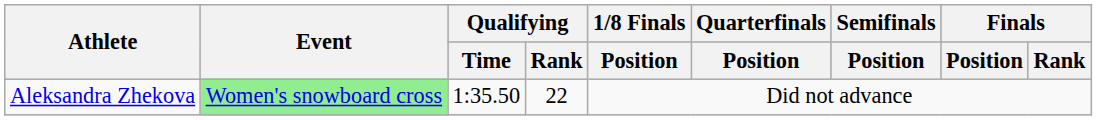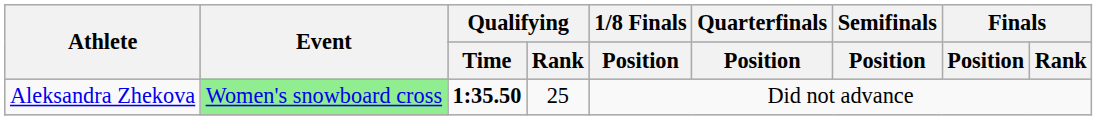Aleksandra Zhekova | Qualifying / Time: normal -> bold
Aleksandra Zhekova | Qualifying / Rank: 22 -> 25
